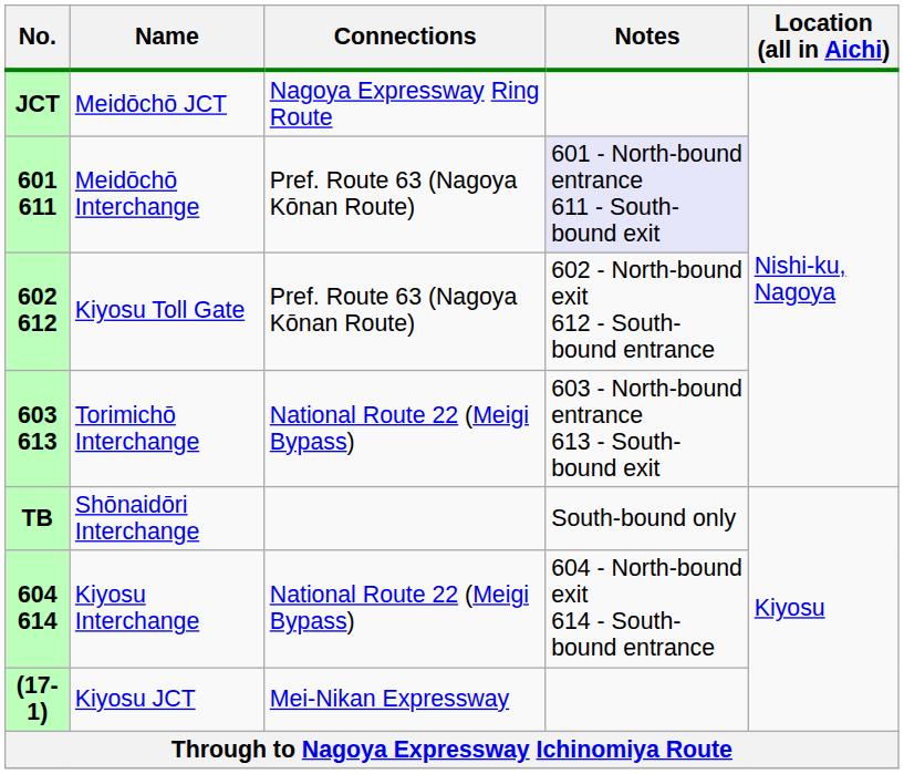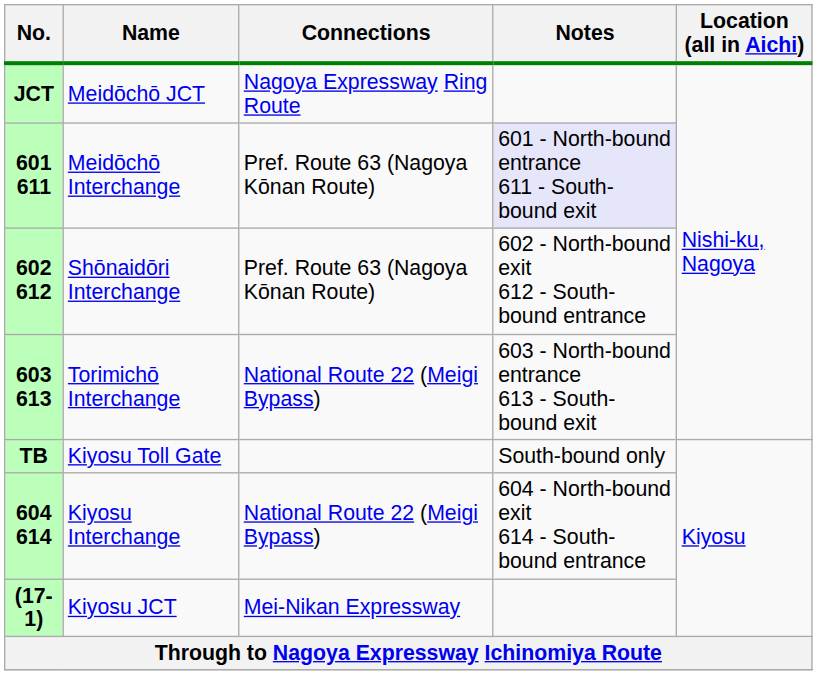602 612 | Name: Kiyosu Toll Gate -> Shōnaidōri Interchange
TB | Name: Shōnaidōri Interchange -> Kiyosu Toll Gate
